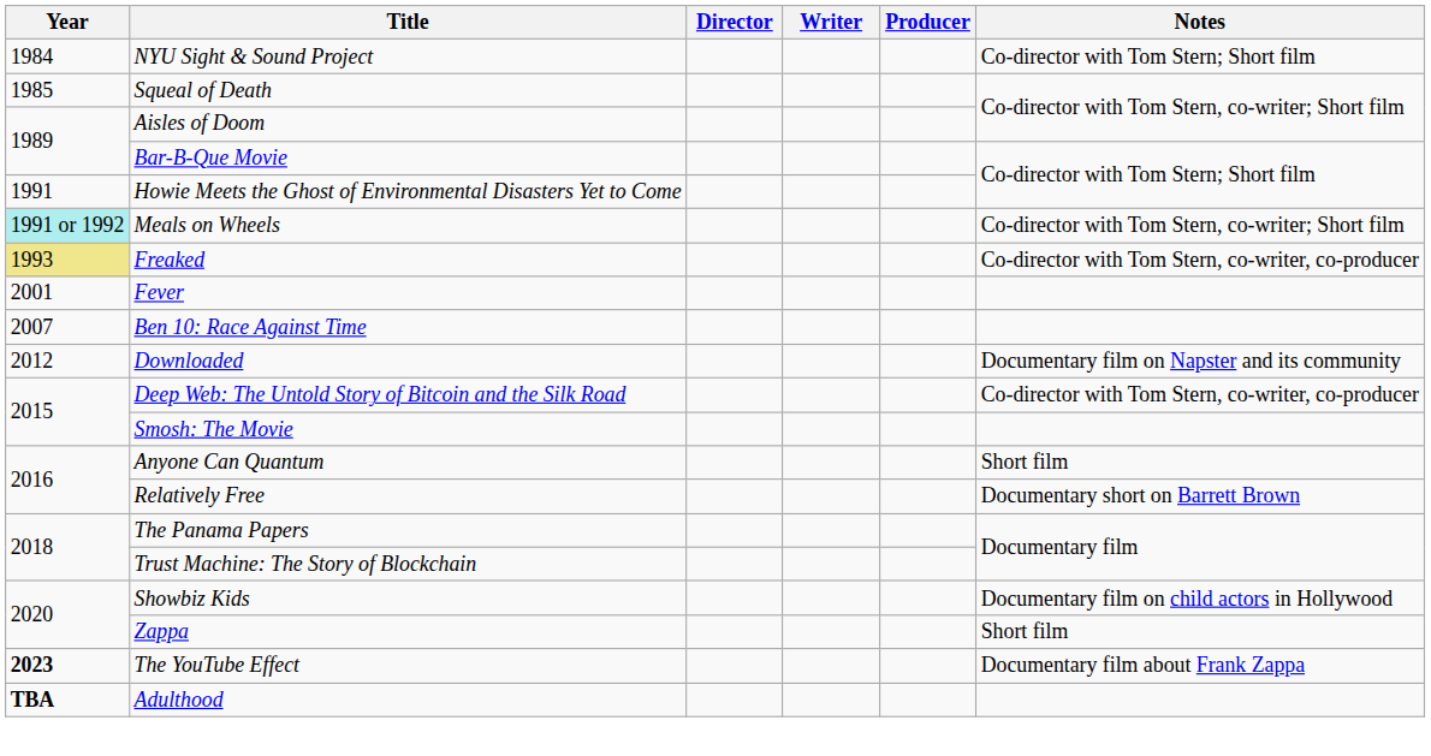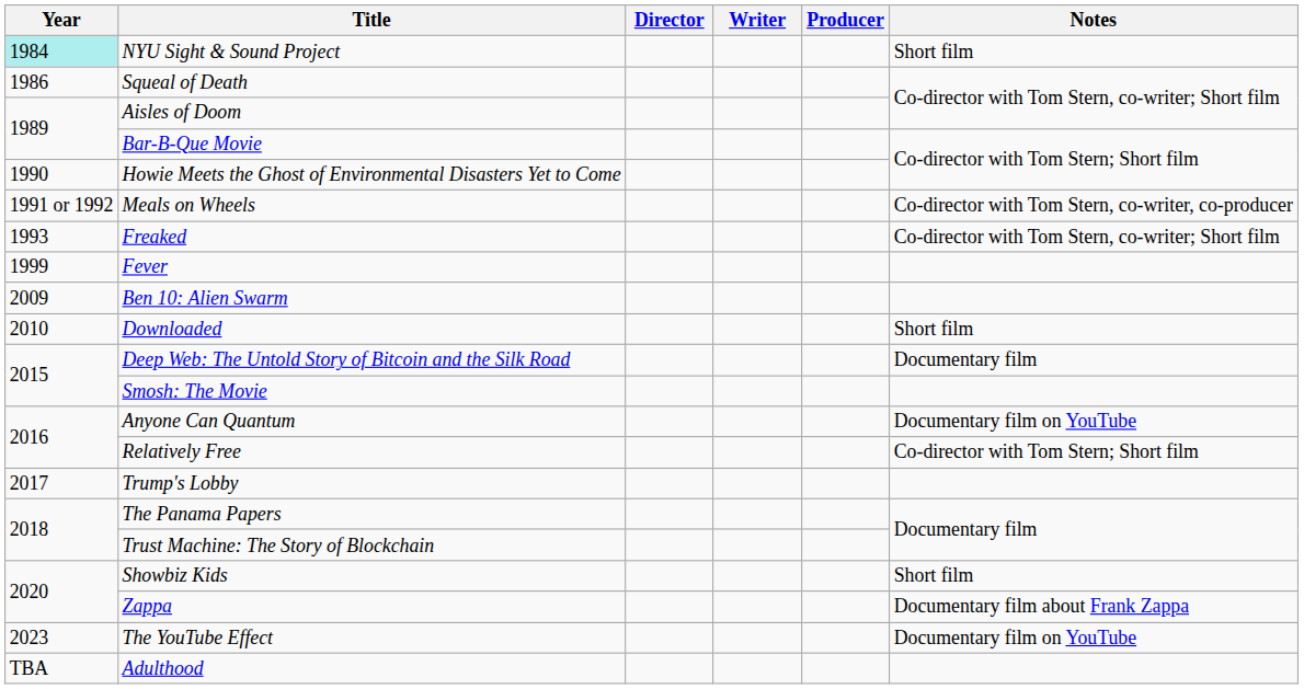NYU Sight & Sound Project | Year: no background -> paleturquoise background
NYU Sight & Sound Project | Notes: Co-director with Tom Stern; Short film -> Short film
Squeal of Death | Year: 1985 -> 1986
Howie Meets the Ghost of Environmental Disasters Yet to Come | Year: 1991 -> 1990
Meals on Wheels | Year: paleturquoise background -> no background
Meals on Wheels | Notes: Co-director with Tom Stern, co-writer; Short film -> Co-director with Tom Stern, co-writer, co-producer
Freaked | Year: khaki background -> no background
Freaked | Notes: Co-director with Tom Stern, co-writer, co-producer -> Co-director with Tom Stern, co-writer; Short film
Fever | Year: 2001 -> 1999
- row: 2007 | Ben 10: Race Against Time
+ row: 2009 | Ben 10: Alien Swarm
Downloaded | Year: 2012 -> 2010
Downloaded | Notes: Documentary film on Napster and its community -> Short film
Deep Web: The Untold Story of Bitcoin and the Silk Road | Notes: Co-director with Tom Stern, co-writer, co-producer -> Documentary film
Anyone Can Quantum | Notes: Short film -> Documentary film on YouTube
Relatively Free | Notes: Documentary short on Barrett Brown -> Co-director with Tom Stern; Short film
+ row: 2017 | Trump's Lobby
Showbiz Kids | Notes: Documentary film on child actors in Hollywood -> Short film
Zappa | Notes: Short film -> Documentary film about Frank Zappa
The YouTube Effect | Year: bold -> normal
The YouTube Effect | Notes: Documentary film about Frank Zappa -> Documentary film on YouTube
Adulthood | Year: bold -> normal
